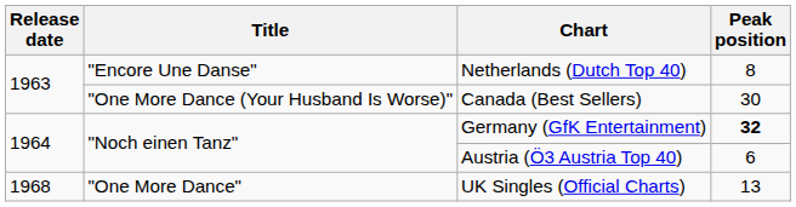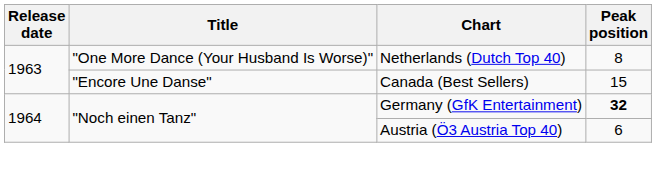Netherlands (Dutch Top 40) | Title: "Encore Une Danse" -> "One More Dance (Your Husband Is Worse)"
Canada (Best Sellers) | Title: "One More Dance (Your Husband Is Worse)" -> "Encore Une Danse"
Canada (Best Sellers) | Peak position: 30 -> 15
- row: 1968 | "One More Dance" | UK Singles (Official Charts) | 13
